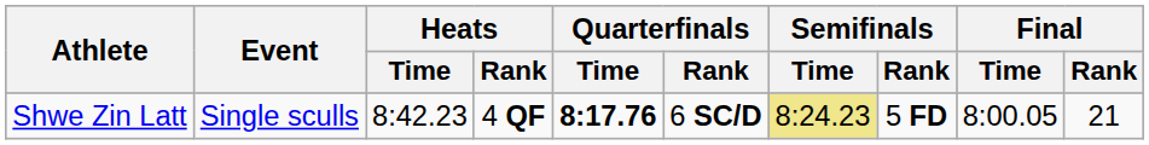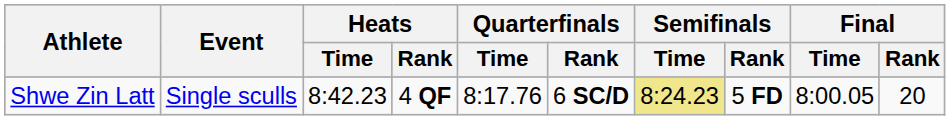Shwe Zin Latt | Quarterfinals / Time: bold -> normal
Shwe Zin Latt | Final / Rank: 21 -> 20
